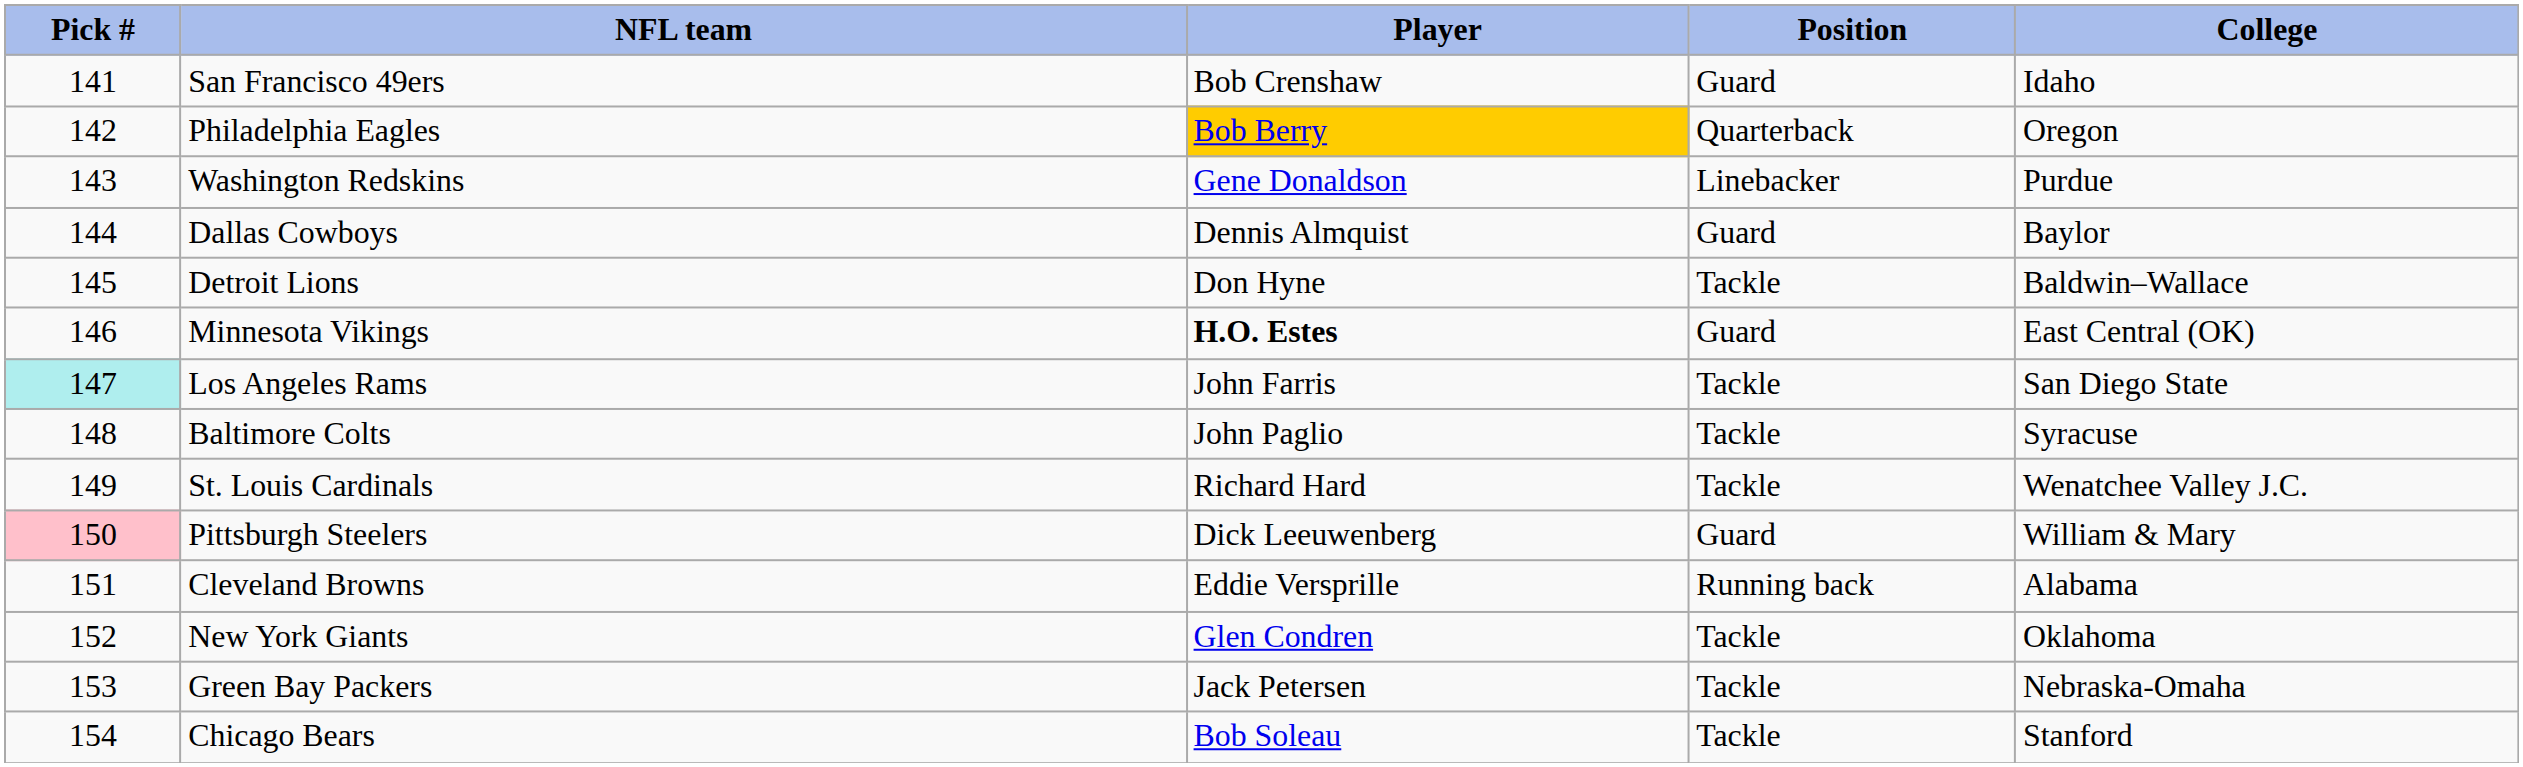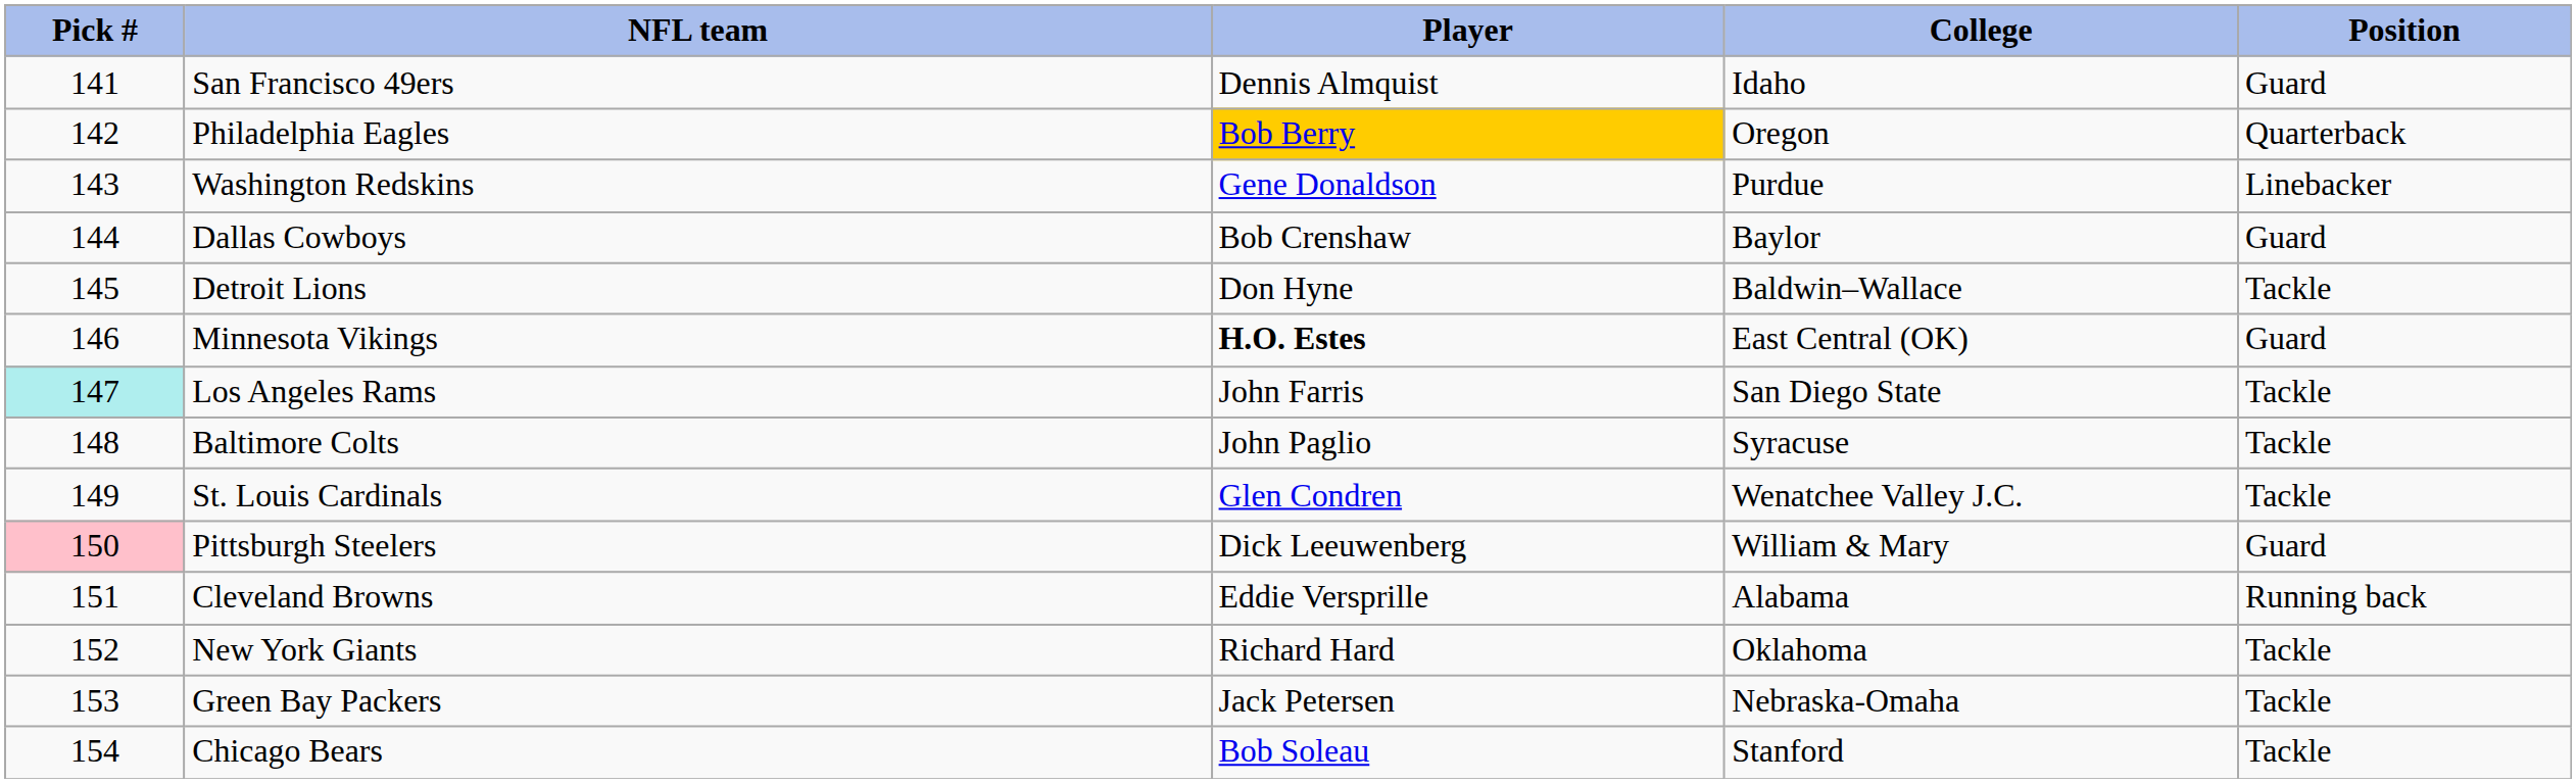columns swapped: Position <-> College
San Francisco 49ers | Player: Bob Crenshaw -> Dennis Almquist
Dallas Cowboys | Player: Dennis Almquist -> Bob Crenshaw
St. Louis Cardinals | Player: Richard Hard -> Glen Condren
New York Giants | Player: Glen Condren -> Richard Hard
